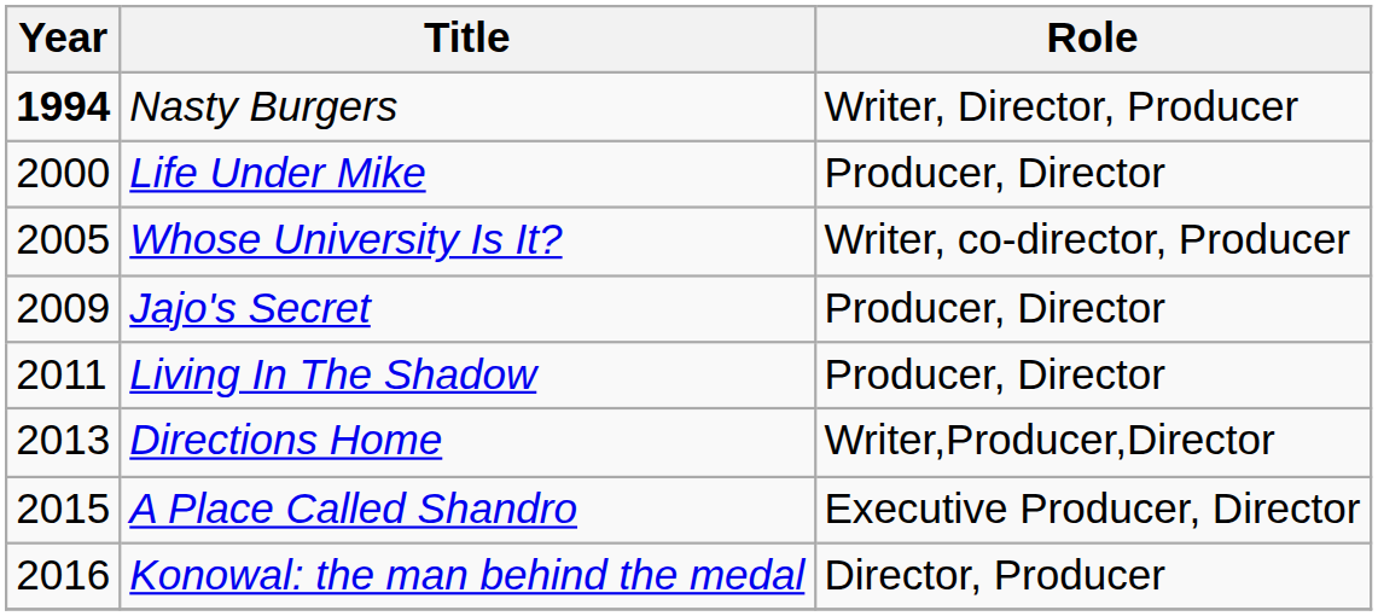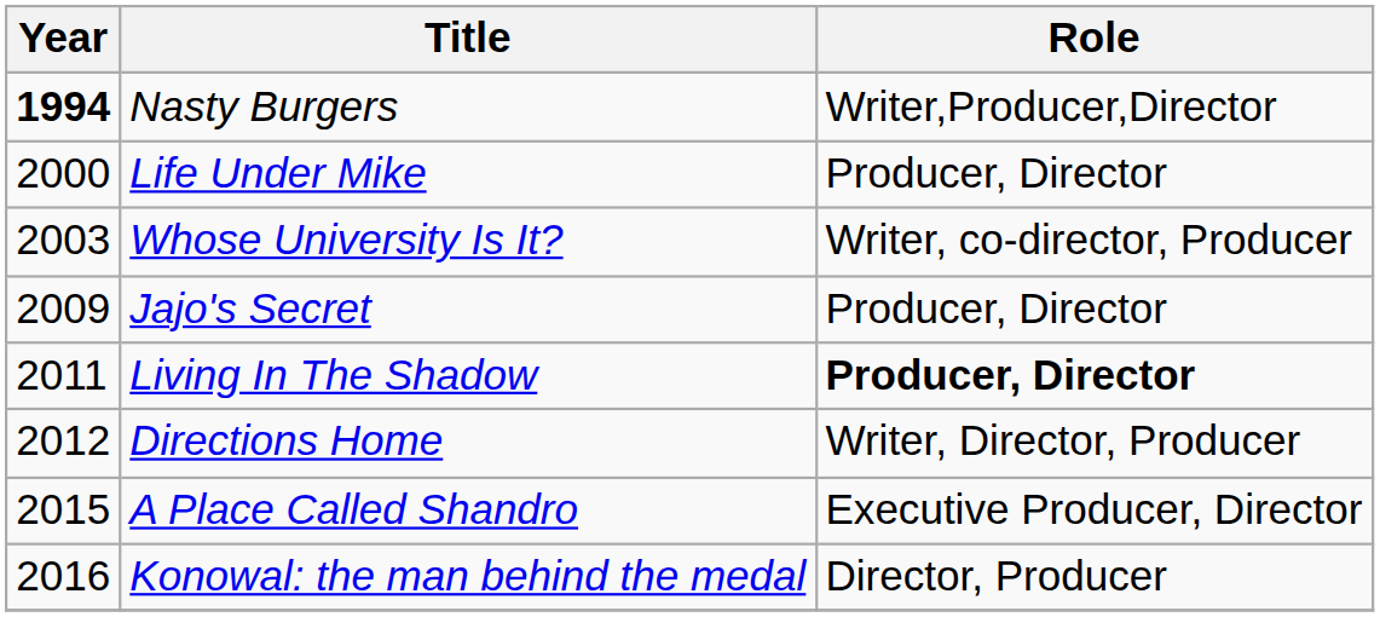Nasty Burgers | Role: Writer, Director, Producer -> Writer,Producer,Director
Whose University Is It? | Year: 2005 -> 2003
Living In The Shadow | Role: normal -> bold
Directions Home | Year: 2013 -> 2012
Directions Home | Role: Writer,Producer,Director -> Writer, Director, Producer
